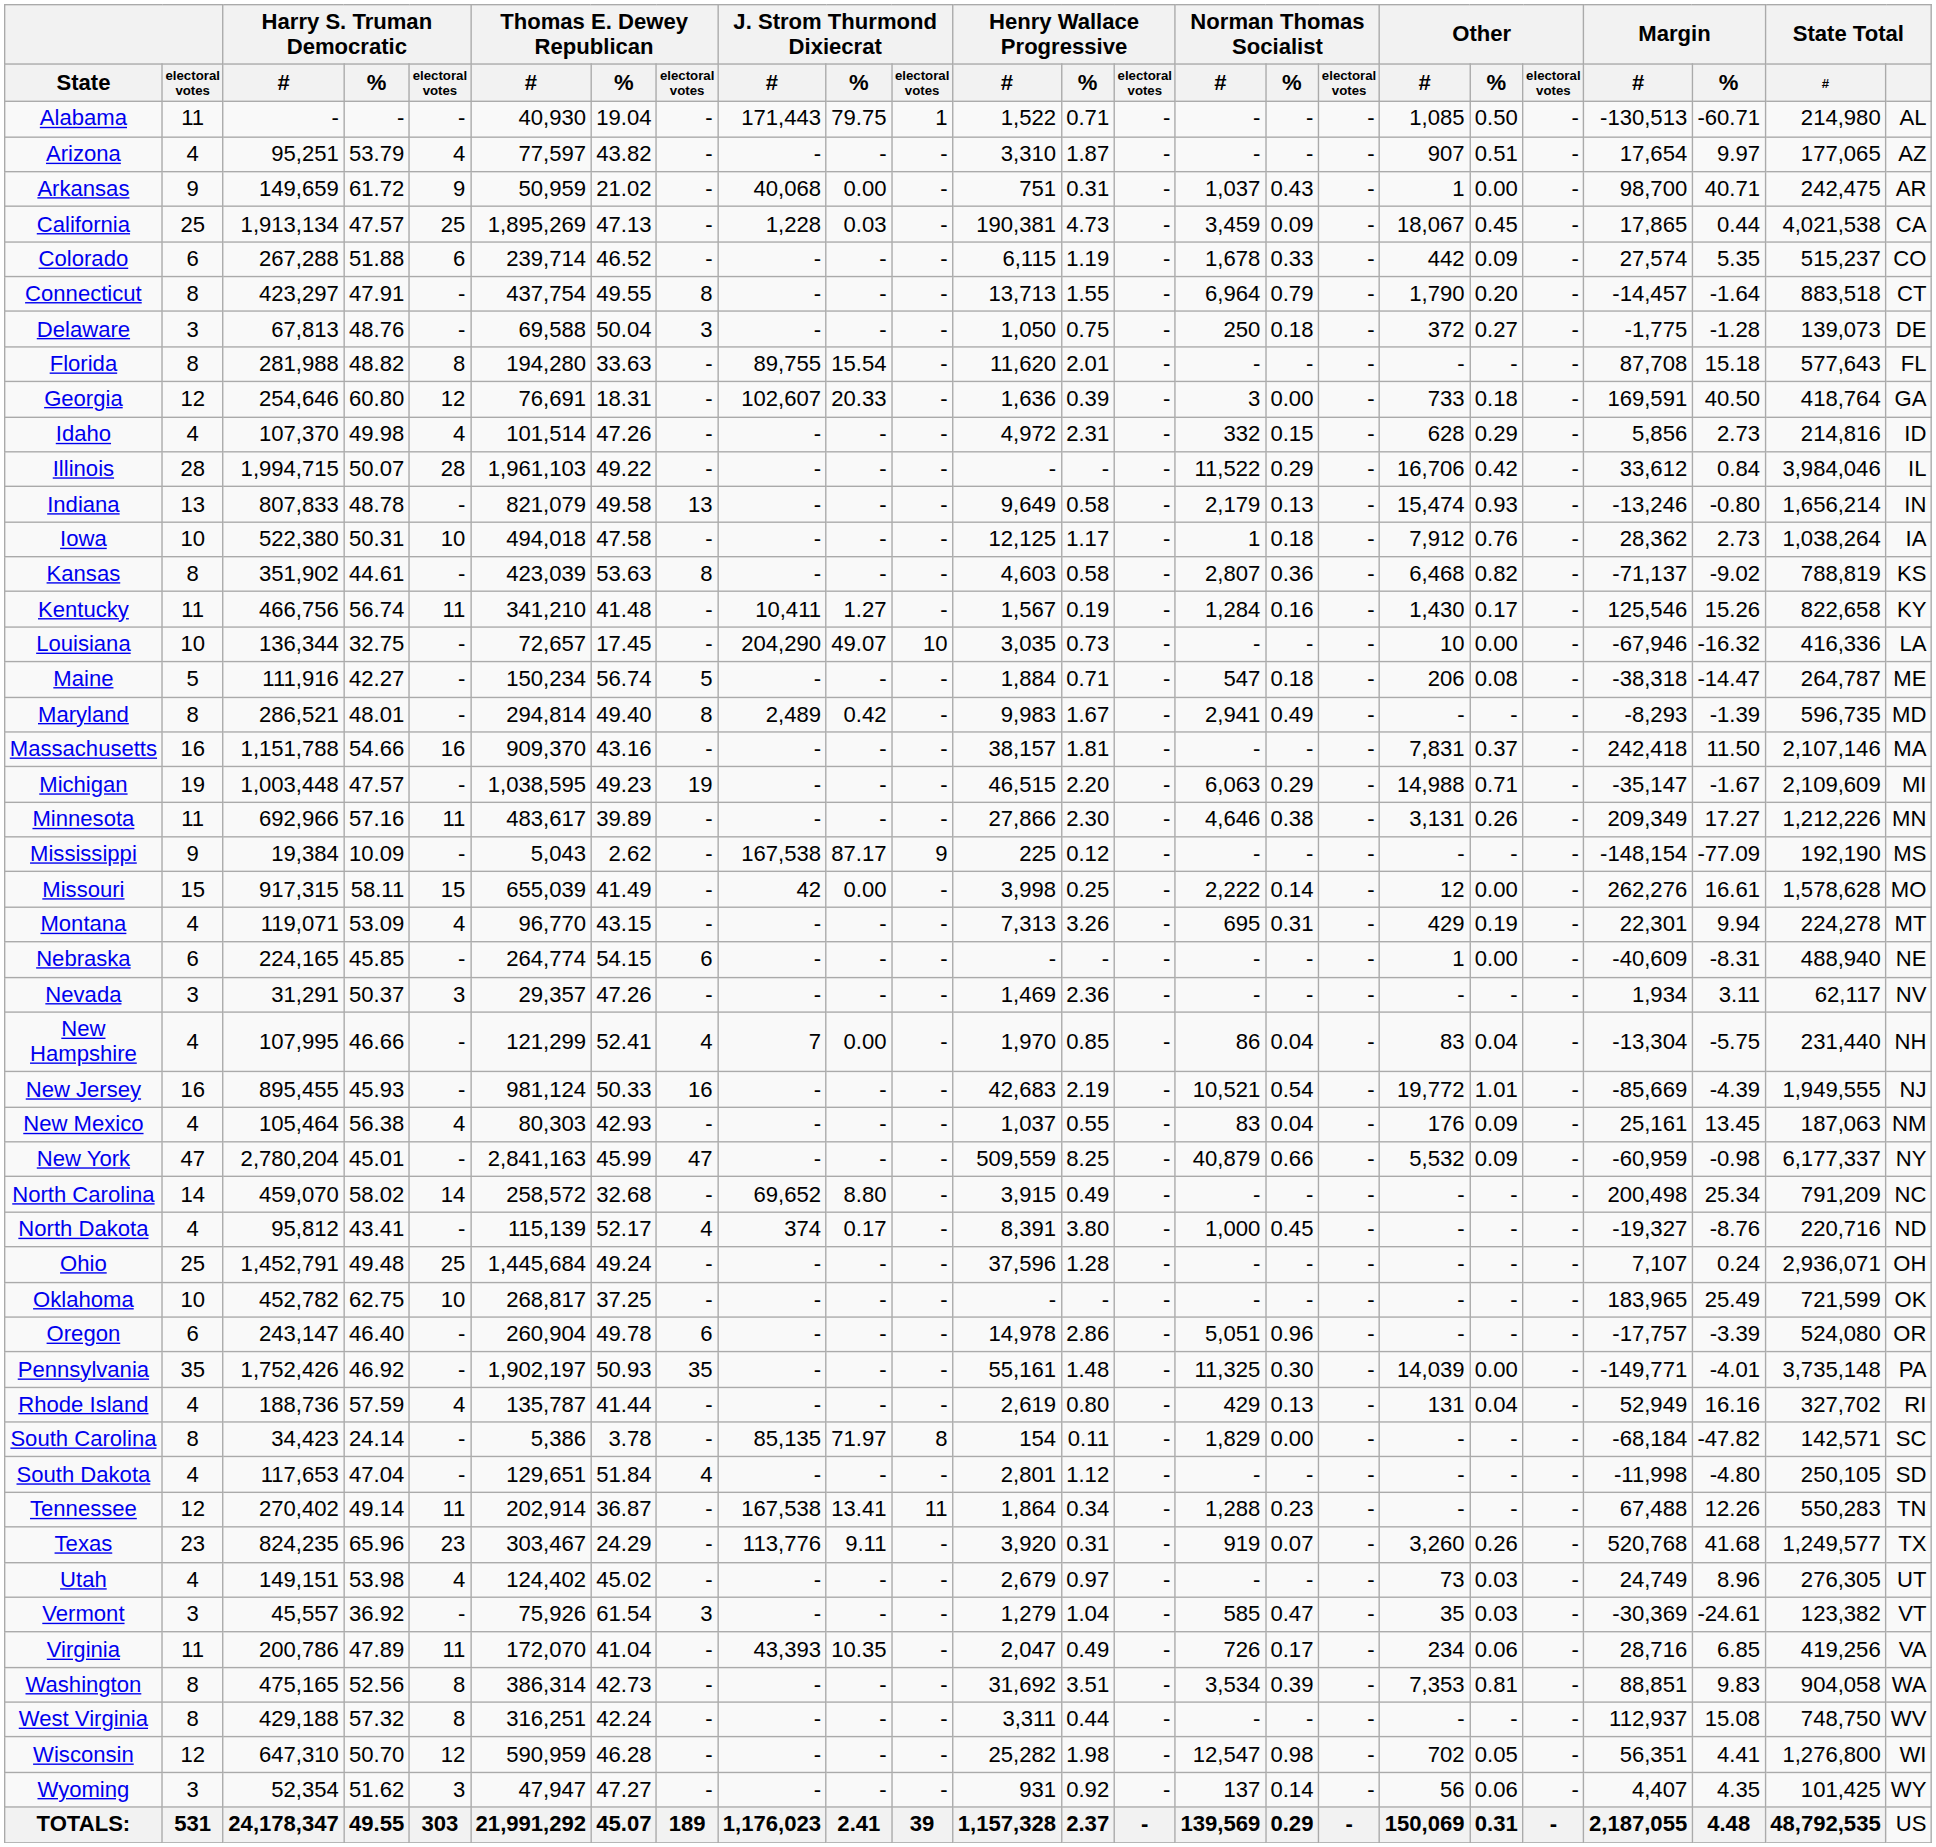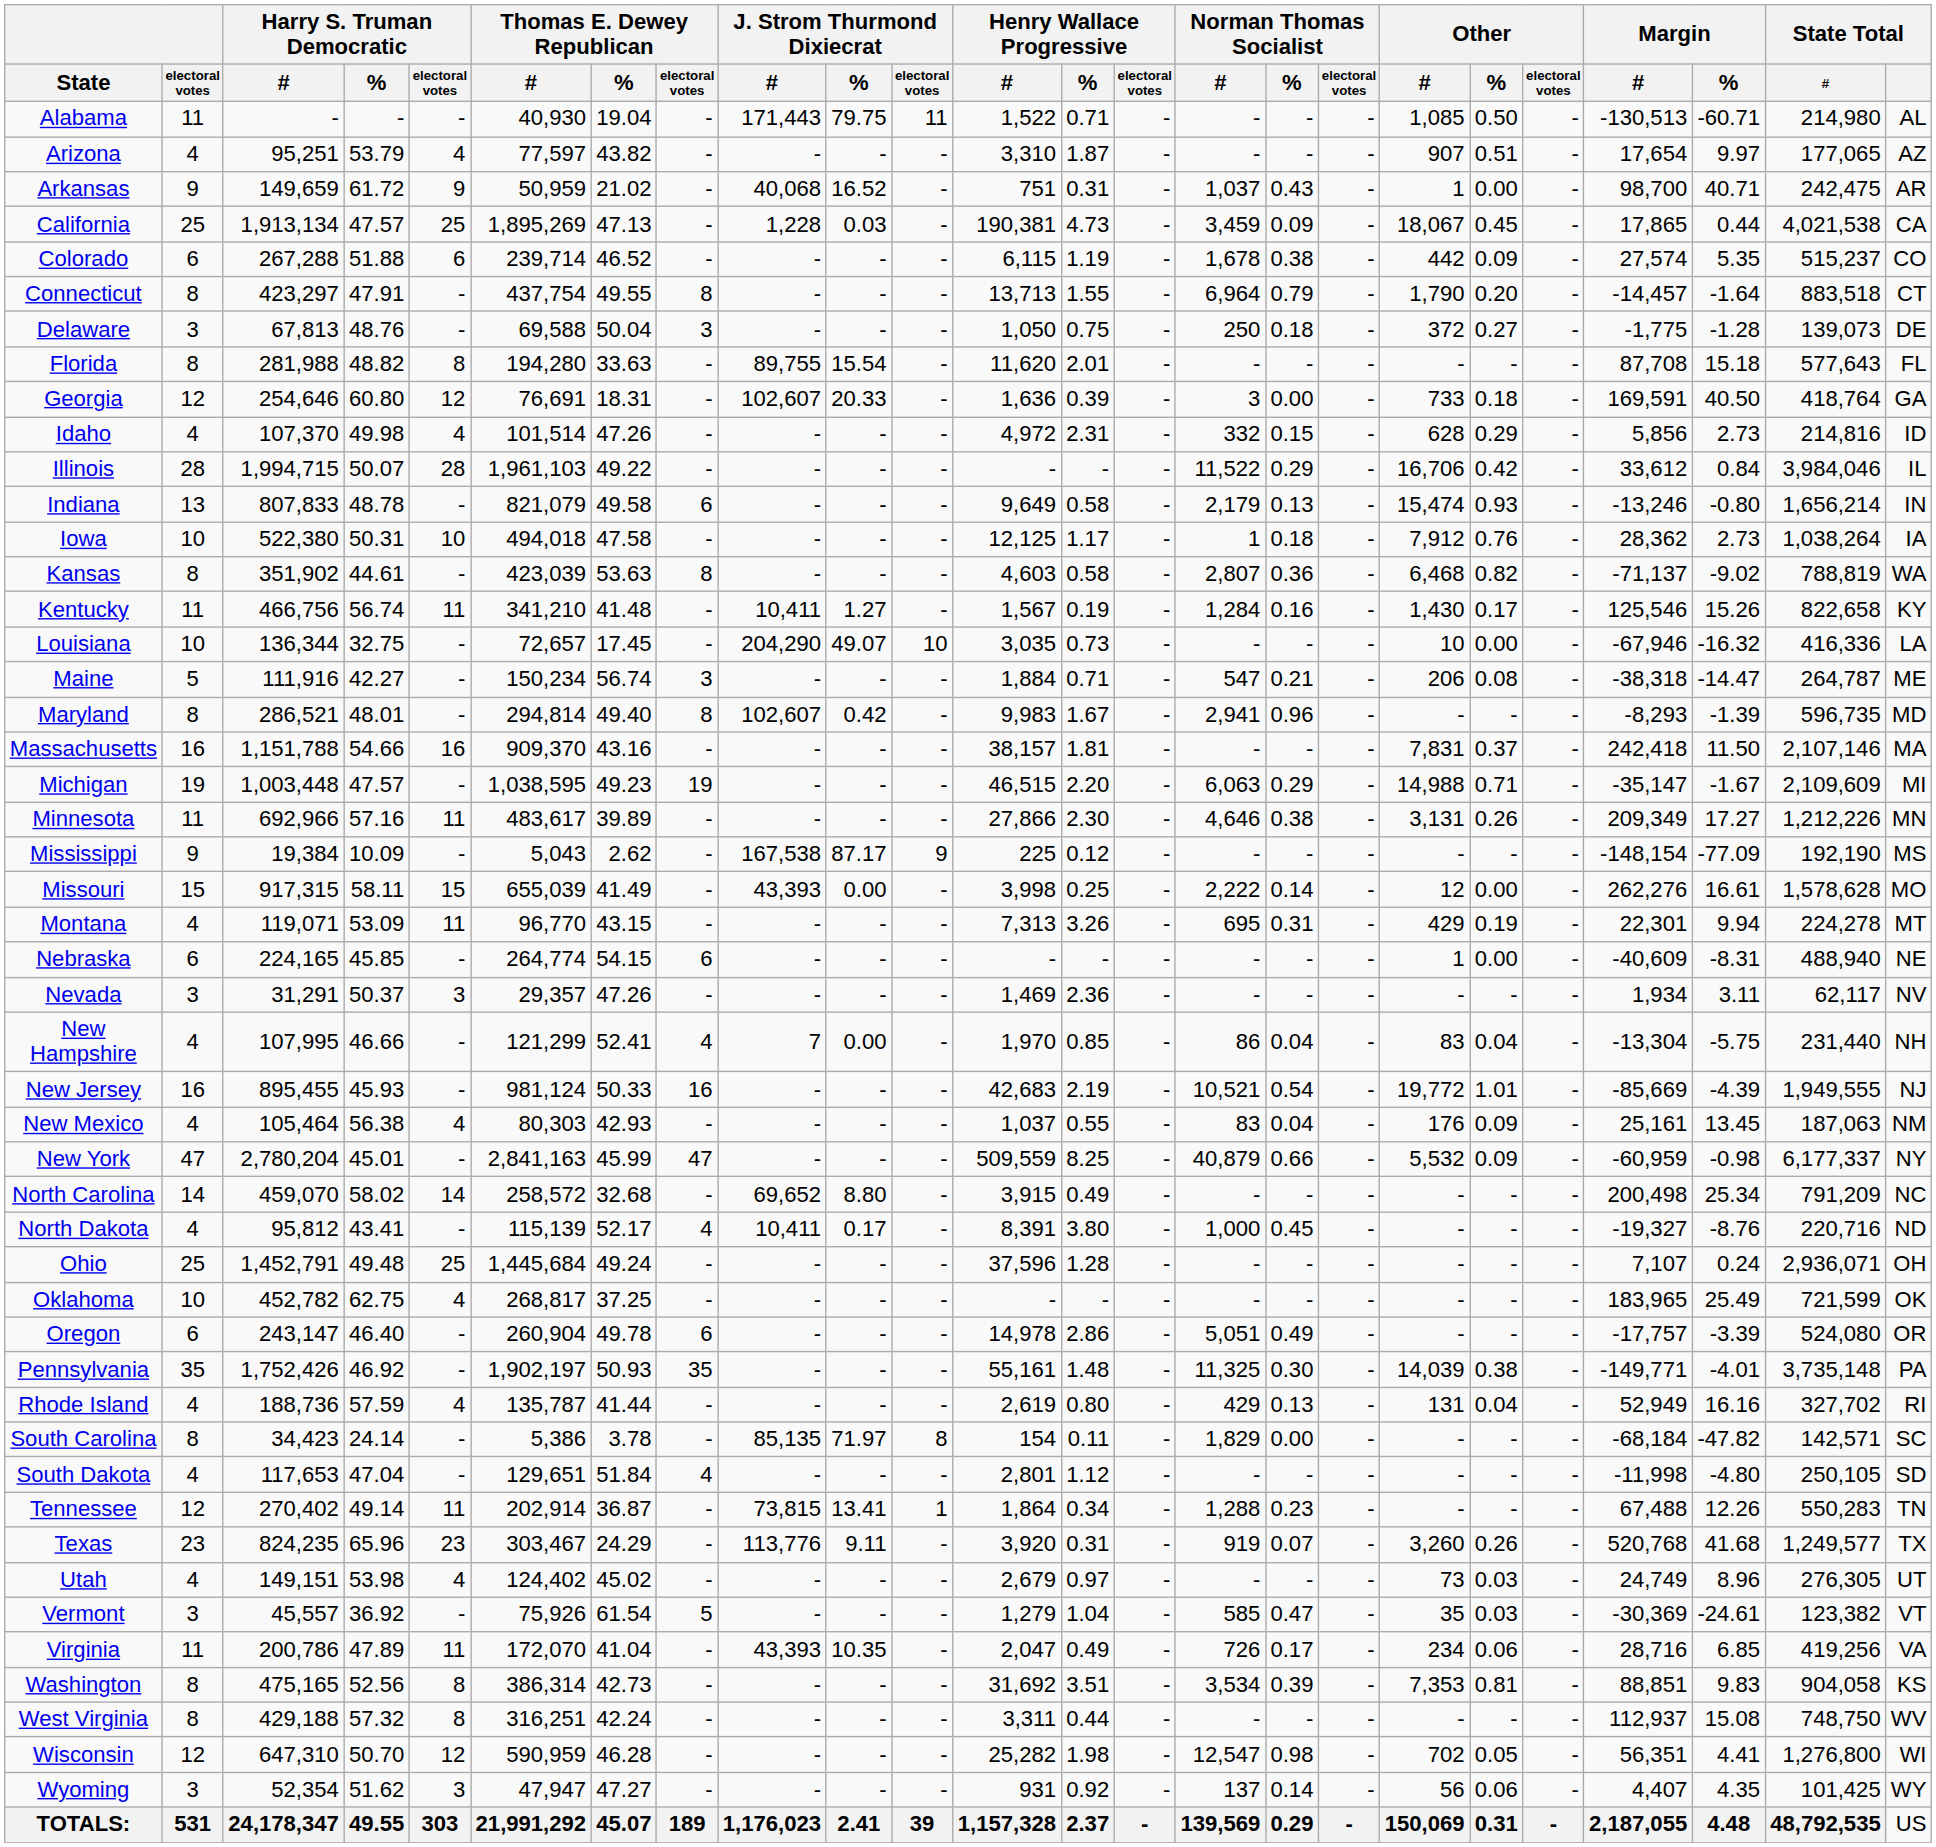Alabama | J. Strom Thurmond Dixiecrat / electoral votes: 1 -> 11
Arkansas | J. Strom Thurmond Dixiecrat / %: 0.00 -> 16.52
Colorado | Norman Thomas Socialist / %: 0.33 -> 0.38
Indiana | Thomas E. Dewey Republican / electoral votes: 13 -> 6
Kansas | State Total: KS -> WA
Maine | Thomas E. Dewey Republican / electoral votes: 5 -> 3
Maine | Norman Thomas Socialist / %: 0.18 -> 0.21
Maryland | J. Strom Thurmond Dixiecrat / #: 2,489 -> 102,607
Maryland | Norman Thomas Socialist / %: 0.49 -> 0.96
Missouri | J. Strom Thurmond Dixiecrat / #: 42 -> 43,393
Montana | Harry S. Truman Democratic / electoral votes: 4 -> 11
North Dakota | J. Strom Thurmond Dixiecrat / #: 374 -> 10,411
Oklahoma | Harry S. Truman Democratic / electoral votes: 10 -> 4
Oregon | Norman Thomas Socialist / %: 0.96 -> 0.49
Pennsylvania | Other / %: 0.00 -> 0.38
Tennessee | J. Strom Thurmond Dixiecrat / #: 167,538 -> 73,815
Tennessee | J. Strom Thurmond Dixiecrat / electoral votes: 11 -> 1
Vermont | Thomas E. Dewey Republican / electoral votes: 3 -> 5
Washington | State Total: WA -> KS
